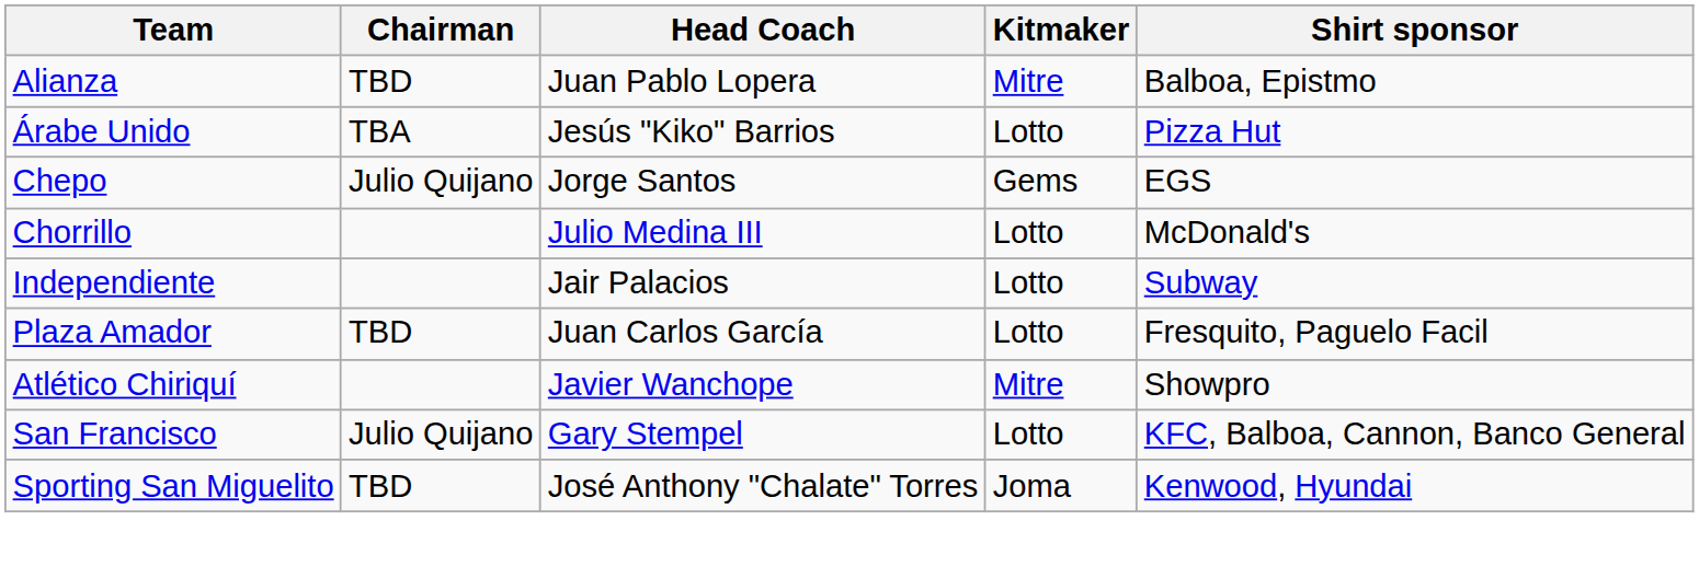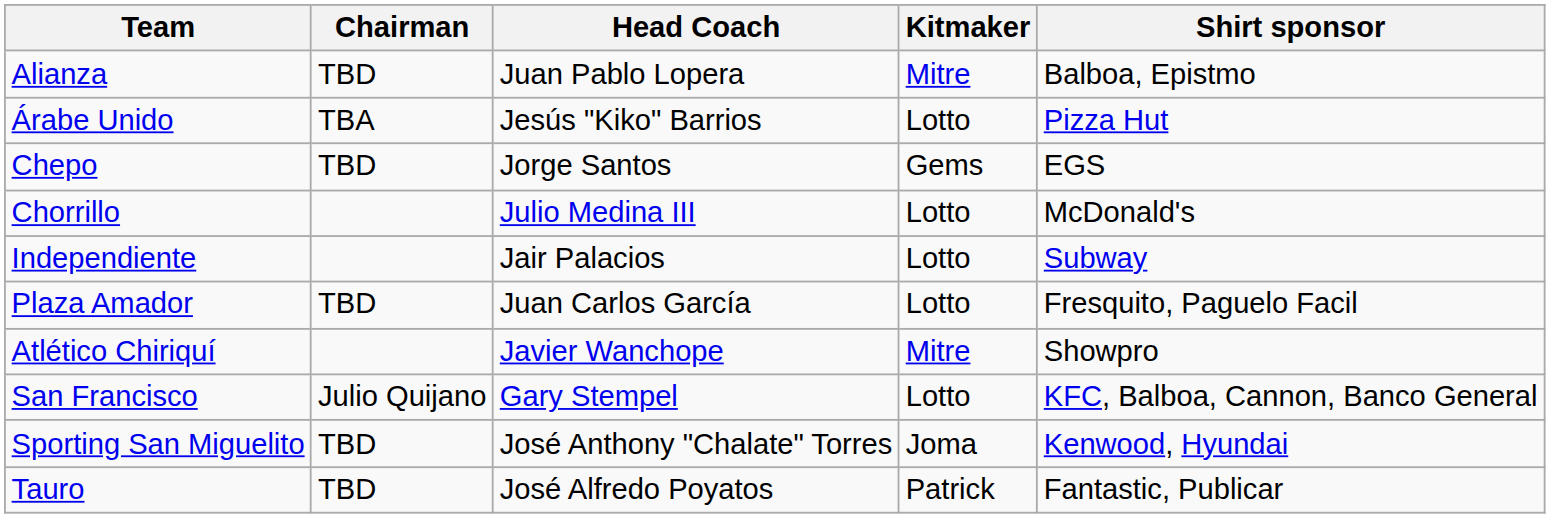Chepo | Chairman: Julio Quijano -> TBD
+ row: Tauro | TBD | José Alfredo Poyatos | Patrick | Fantastic, Publicar
